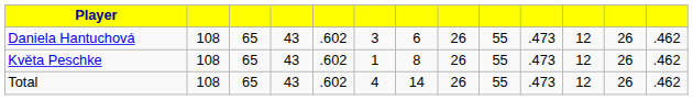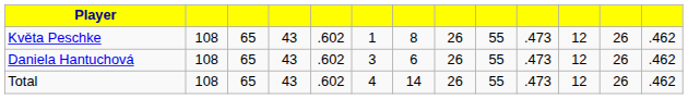rows swapped: Daniela Hantuchová <-> Květa Peschke
